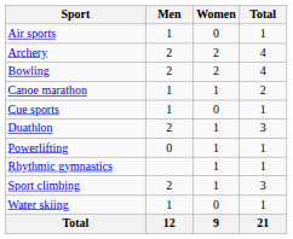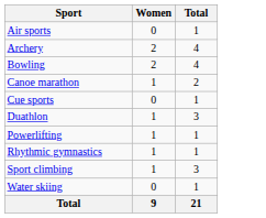- column: Men | 1 | 2 | 2 | 1 | 1 | 2 | 0 | 2 | 1 | 12
